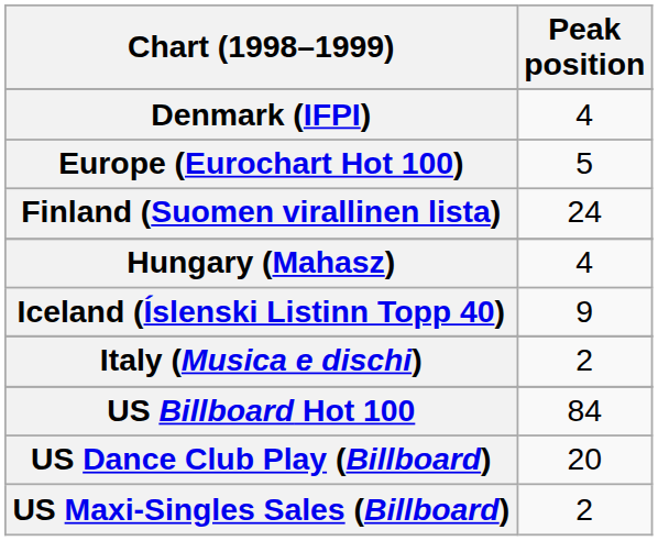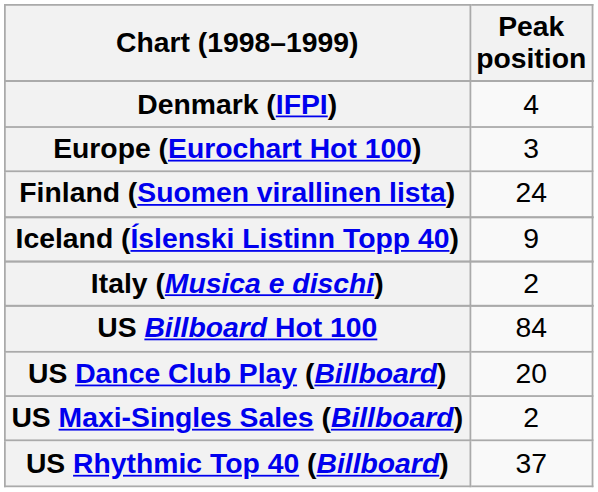Europe (Eurochart Hot 100) | Peak position: 5 -> 3
- row: Hungary (Mahasz) | 4
+ row: US Rhythmic Top 40 (Billboard) | 37
